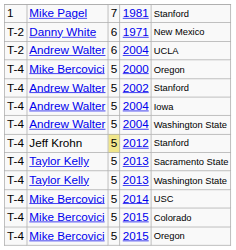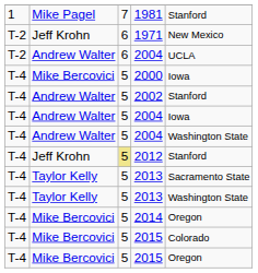1971 | column 2: Danny White -> Jeff Krohn
2000 | column 5: Oregon -> Iowa
2014 | column 5: USC -> Oregon
